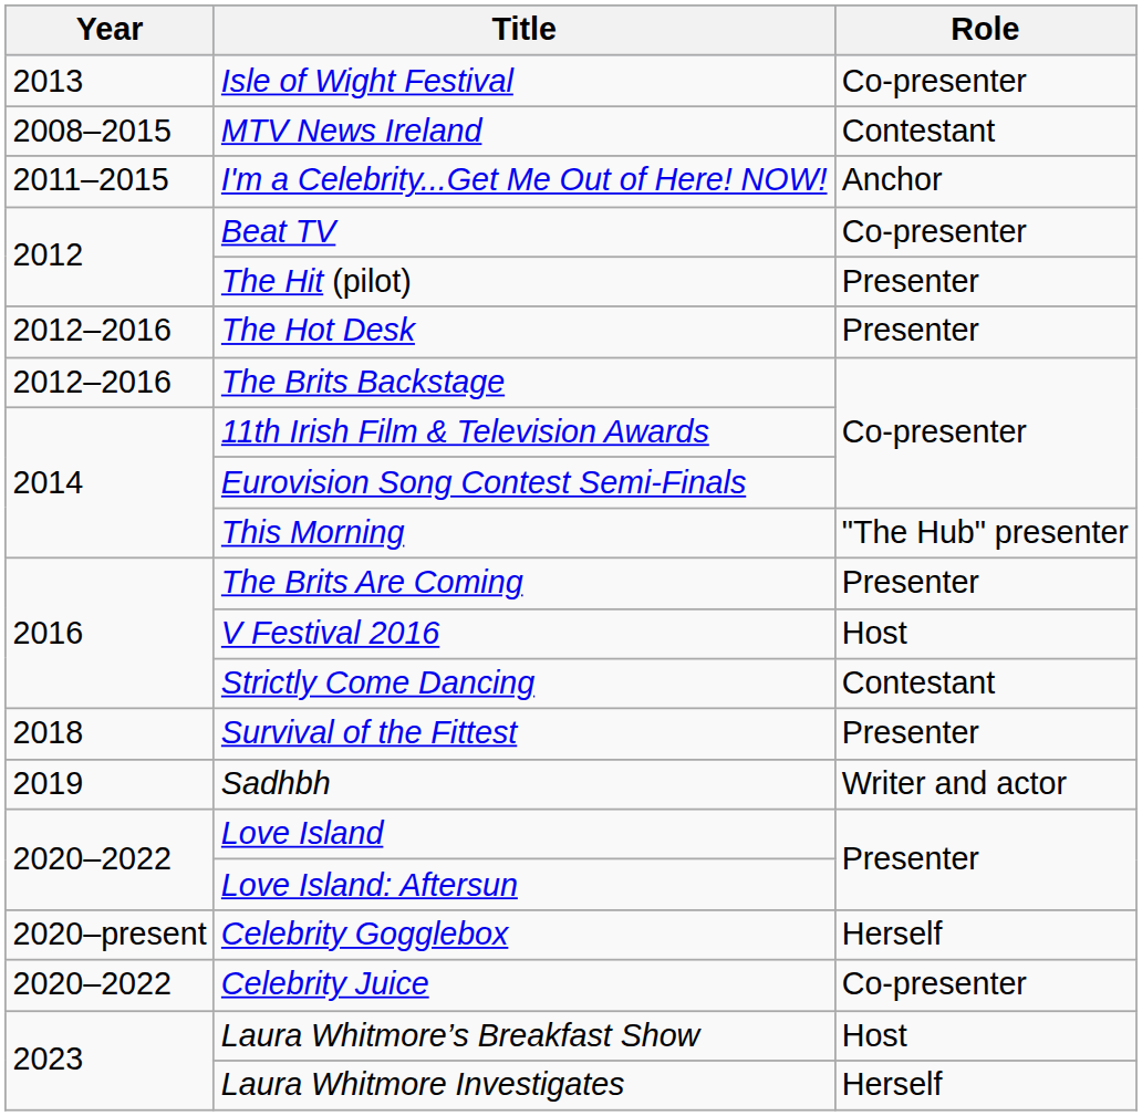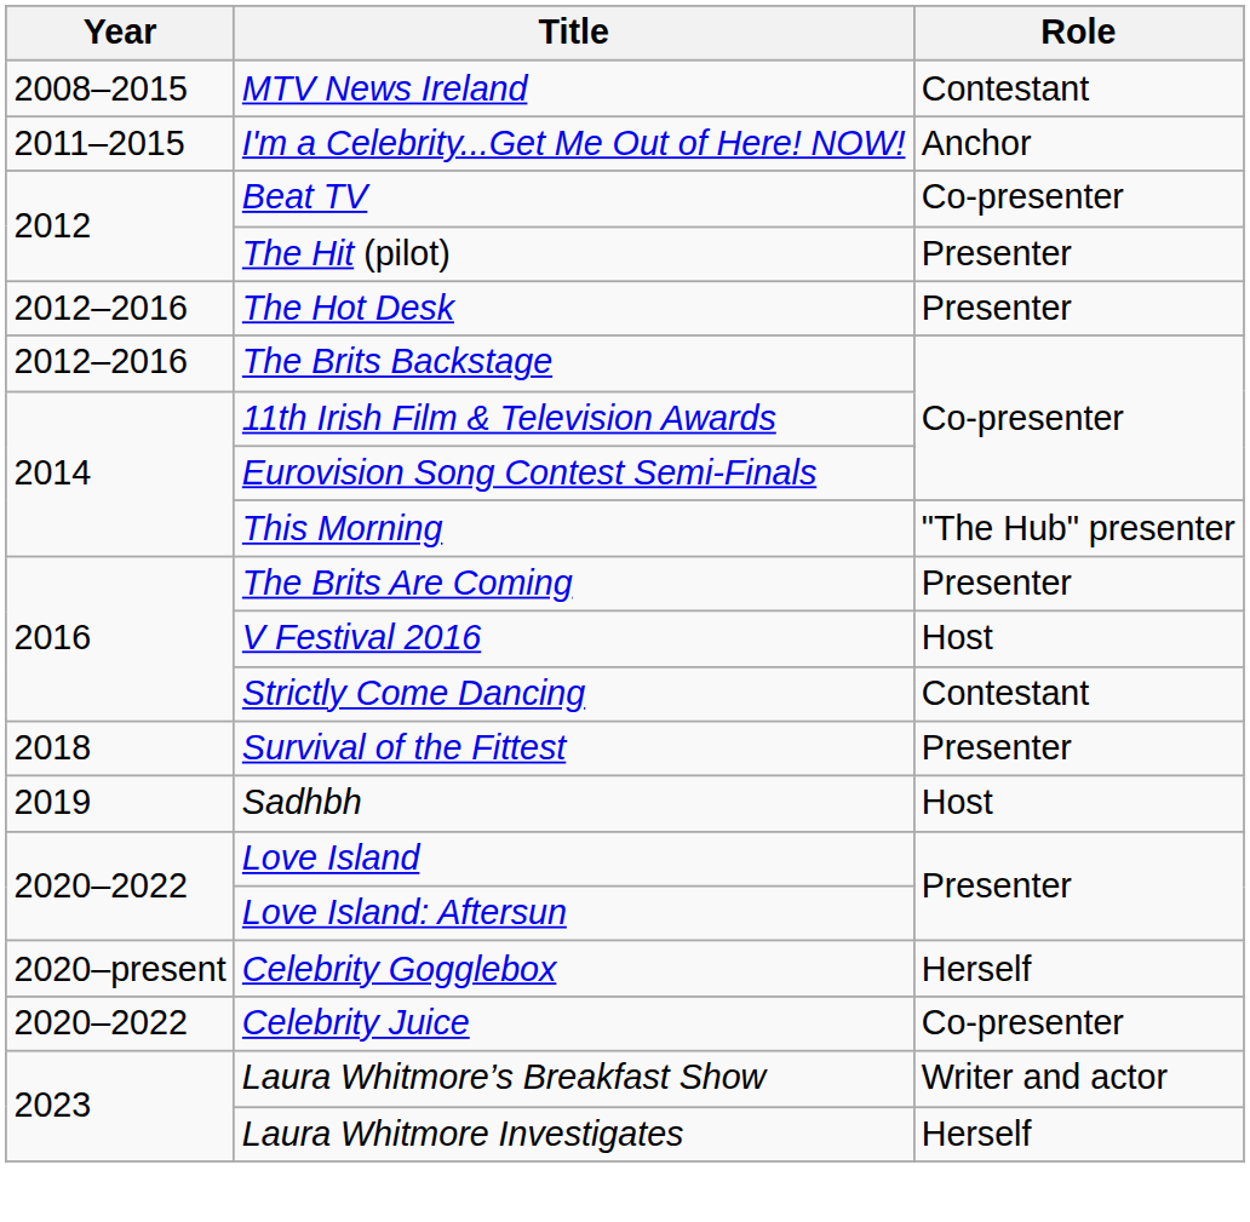- row: 2013 | Isle of Wight Festival | Co-presenter
Sadhbh | Role: Writer and actor -> Host
Laura Whitmore’s Breakfast Show | Role: Host -> Writer and actor
